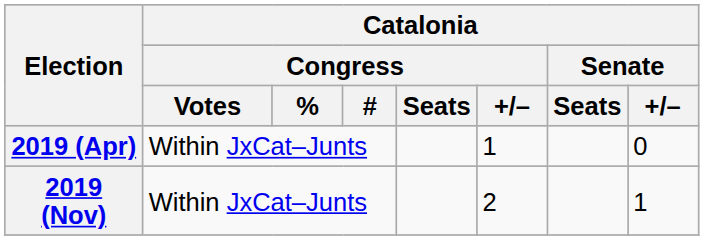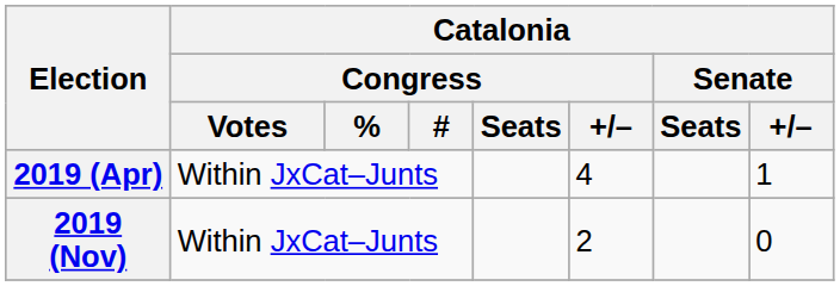2019 (Apr) | Catalonia / Congress / +/–: 1 -> 4
2019 (Apr) | Catalonia / Senate / +/–: 0 -> 1
2019 (Nov) | Catalonia / Senate / +/–: 1 -> 0
